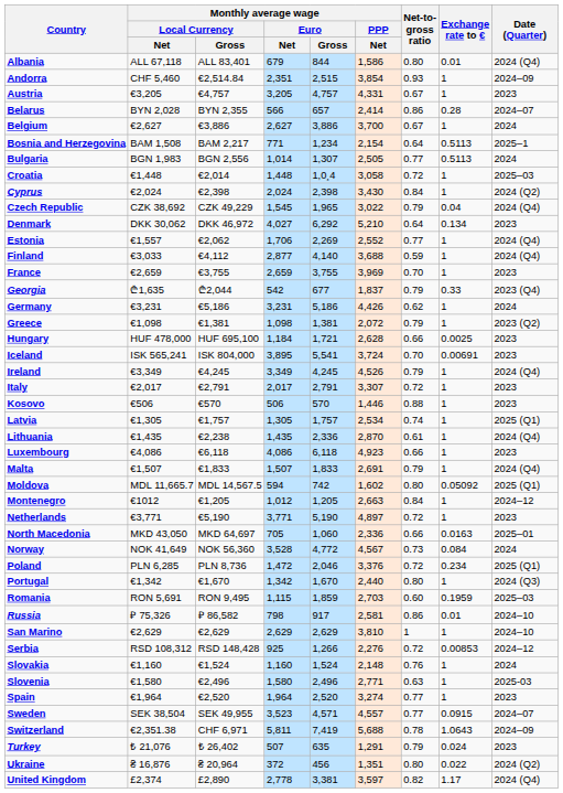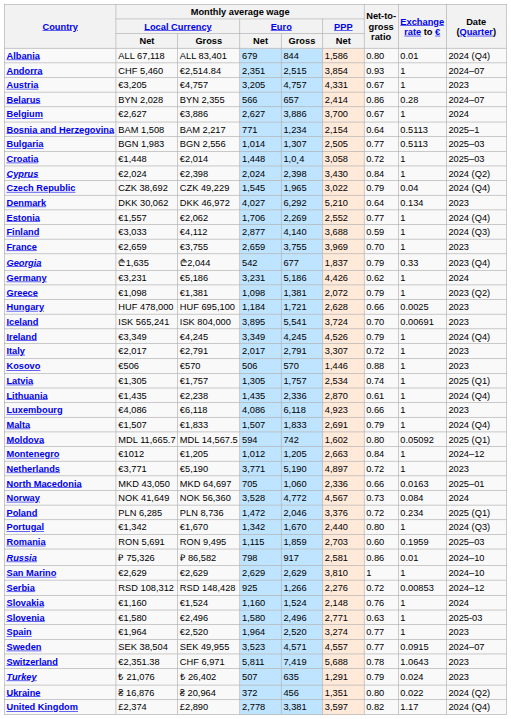Andorra | Date (Quarter): 2024–09 -> 2024–07
Bulgaria | Date (Quarter): 2024 -> 2025–03
Finland | Date (Quarter): 2024 (Q4) -> 2024 (Q3)
Switzerland | Date (Quarter): 2024–09 -> 2023
